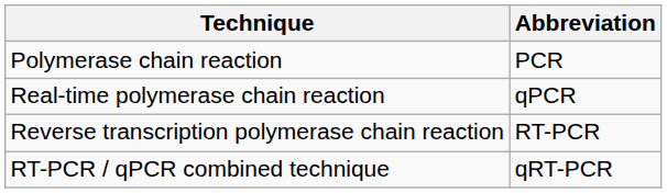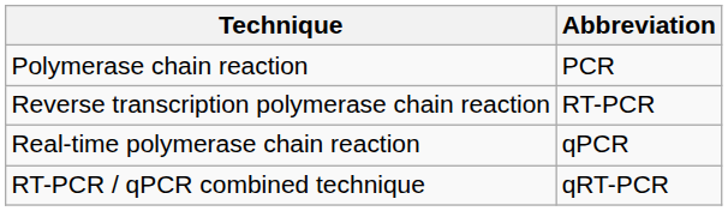rows swapped: Reverse transcription polymerase chain reaction <-> Real-time polymerase chain reaction
